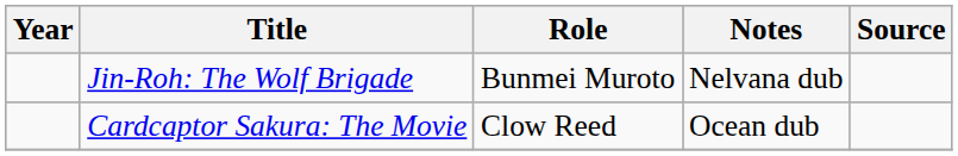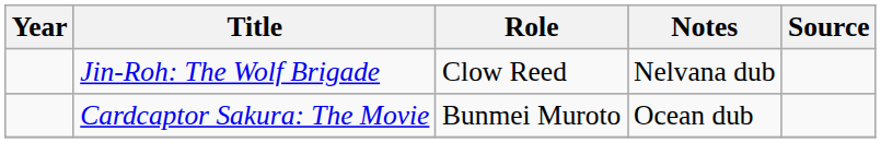Jin-Roh: The Wolf Brigade | Role: Bunmei Muroto -> Clow Reed
Cardcaptor Sakura: The Movie | Role: Clow Reed -> Bunmei Muroto
